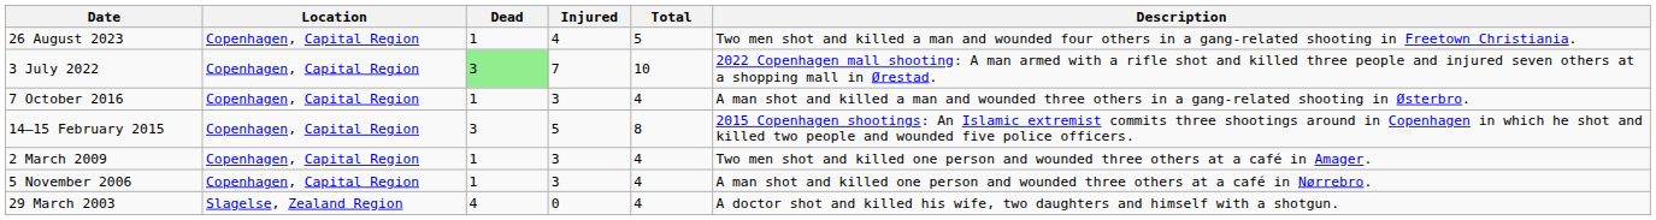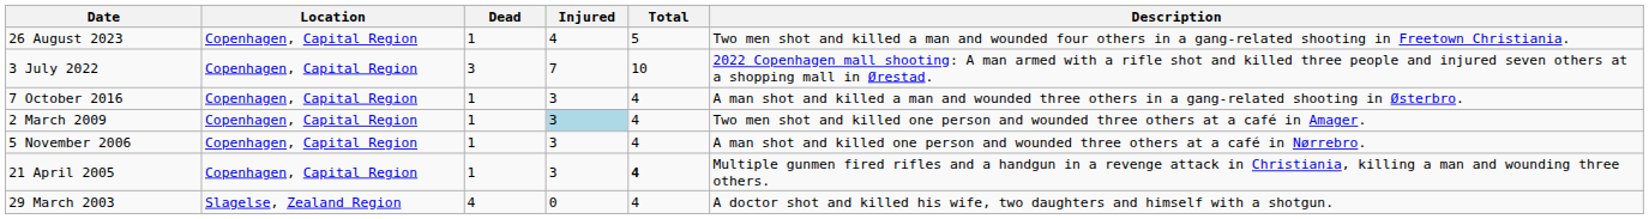3 July 2022 | Dead: lightgreen background -> no background
- row: 14–15 February 2015 | Copenhagen, Capital Region | 3 | 5 | 8 | 2015 Copenhagen shootings: An Islamic extremist commits three shootings around in Copenhagen in which he shot and killed two people and wounded five police officers.
2 March 2009 | Injured: no background -> lightblue background
+ row: 21 April 2005 | Copenhagen, Capital Region | 1 | 3 | 4 | Multiple gunmen fired rifles and a handgun in a revenge attack in Christiania, killing a man and wounding three others.
